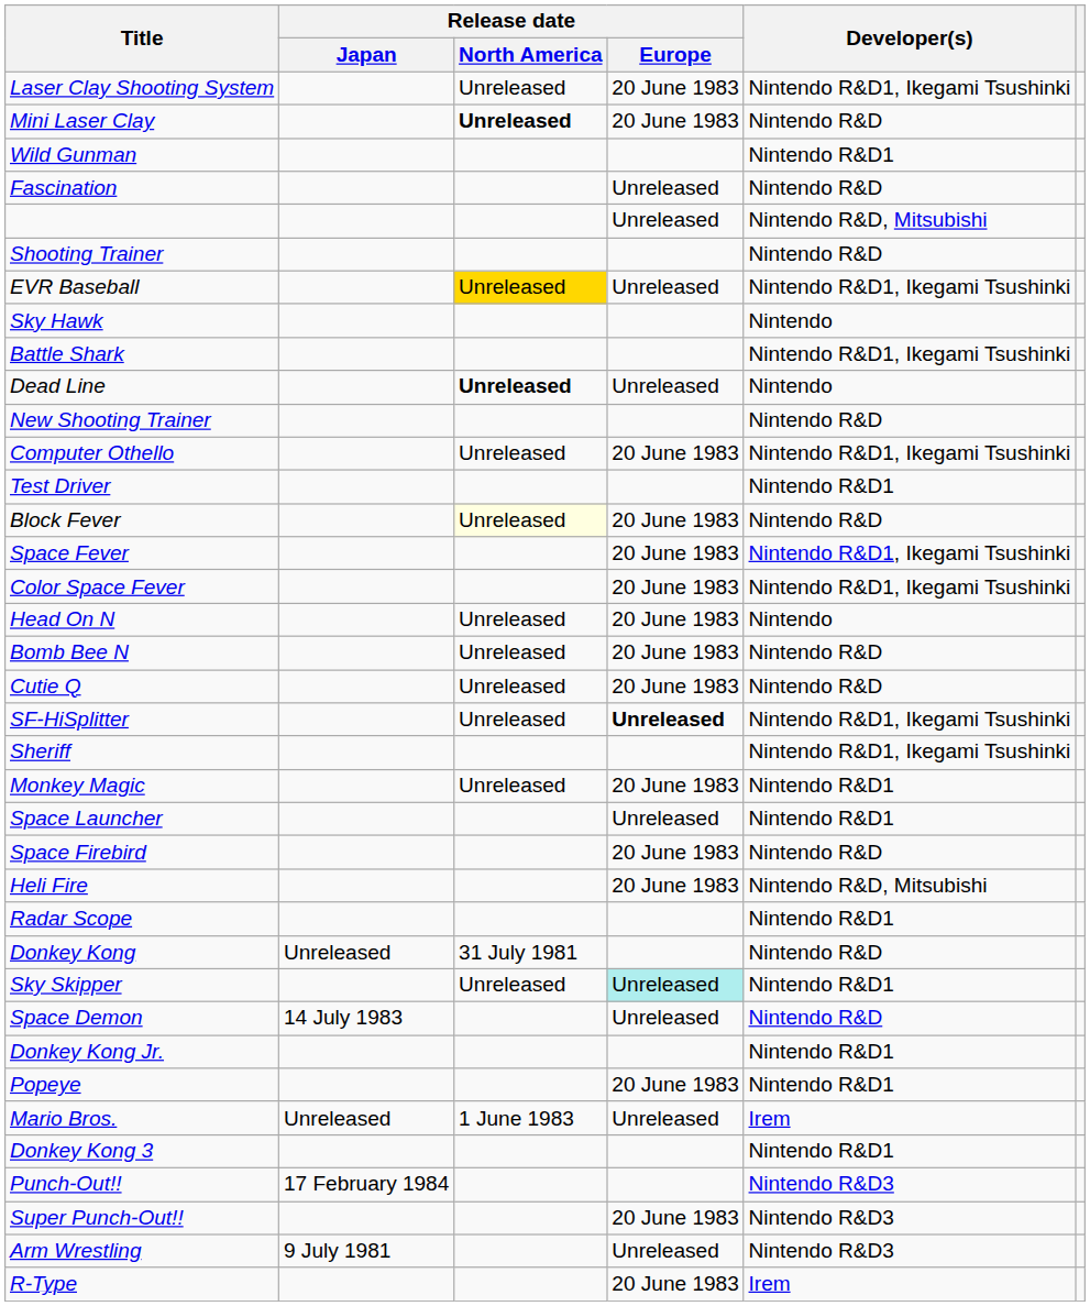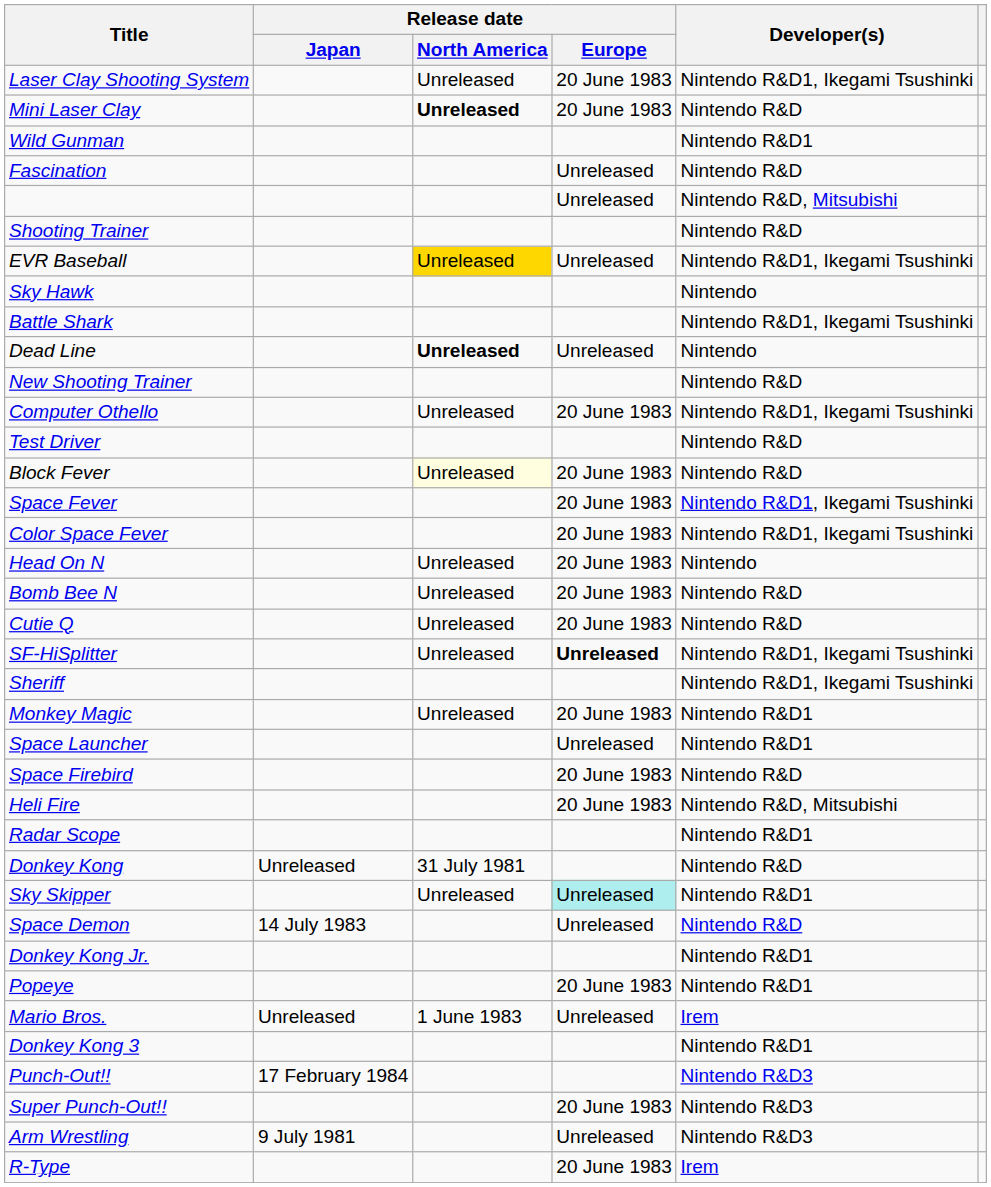Test Driver | Developer(s): Nintendo R&D1 -> Nintendo R&D
